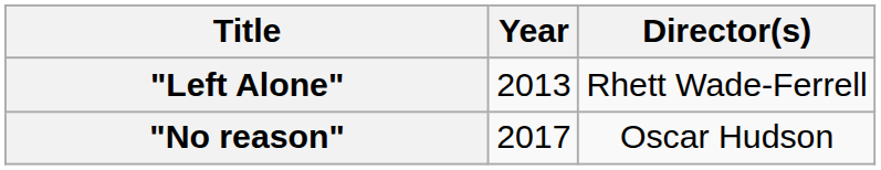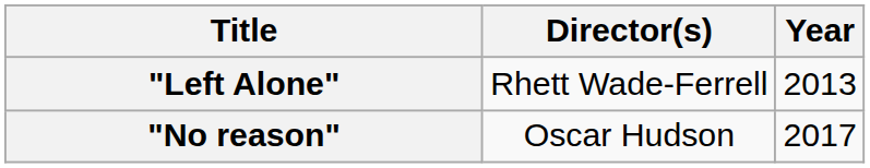columns swapped: Year <-> Director(s)
